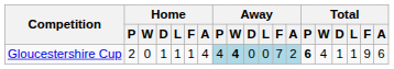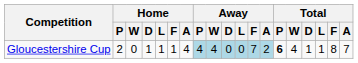Gloucestershire Cup | Away / W: bold -> normal
Gloucestershire Cup | Total / F: 9 -> 8
Gloucestershire Cup | Total / A: 6 -> 7
